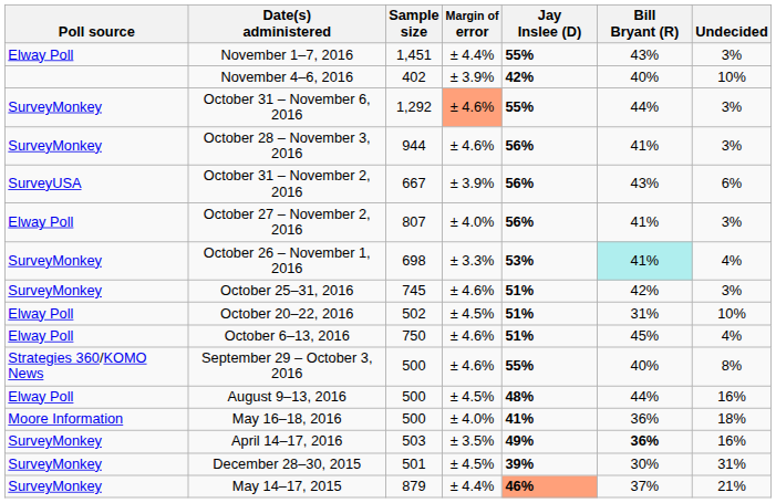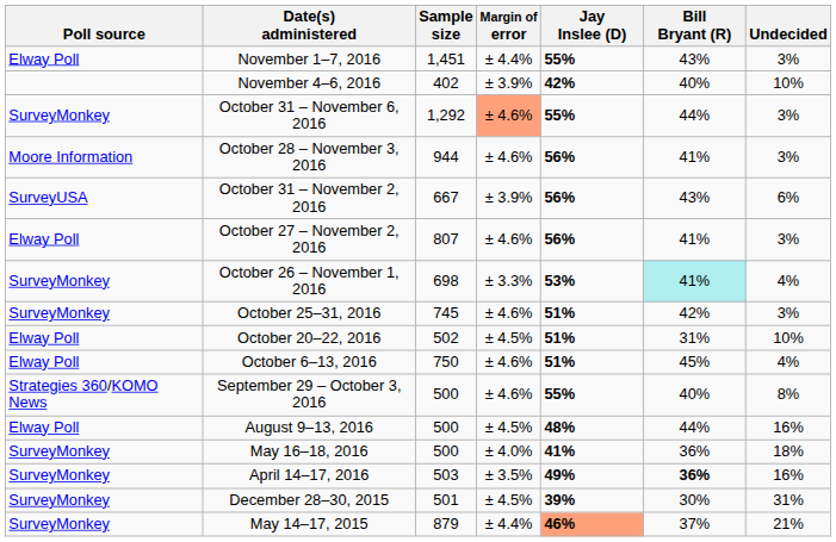October 28 – November 3, 2016 | Poll source: SurveyMonkey -> Moore Information
October 27 – November 2, 2016 | Margin of error: ± 4.0% -> ± 4.6%
May 16–18, 2016 | Poll source: Moore Information -> SurveyMonkey
